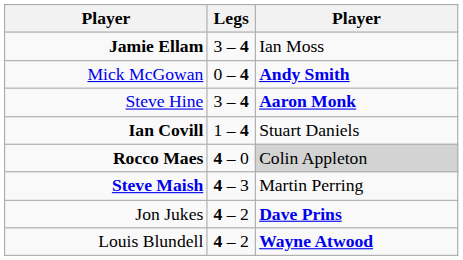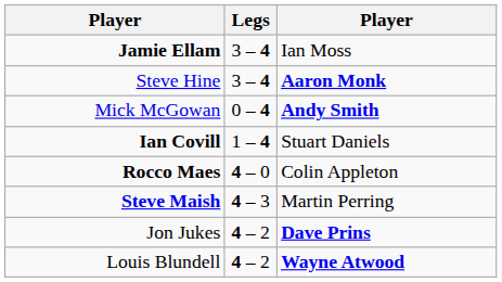rows swapped: Mick McGowan <-> Steve Hine
Rocco Maes | column 3: lightgrey background -> no background
